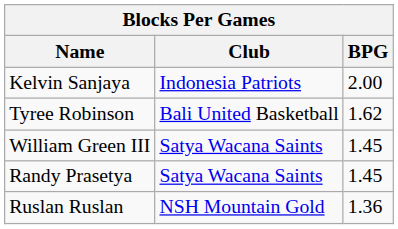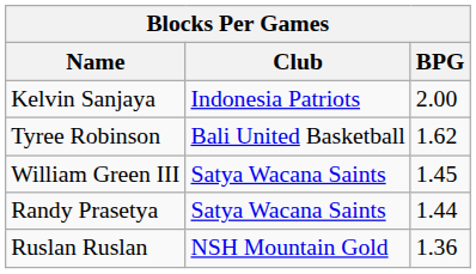Randy Prasetya | BPG: 1.45 -> 1.44
